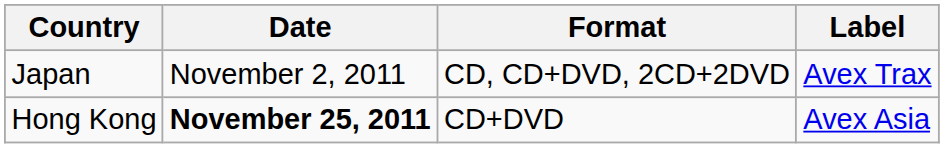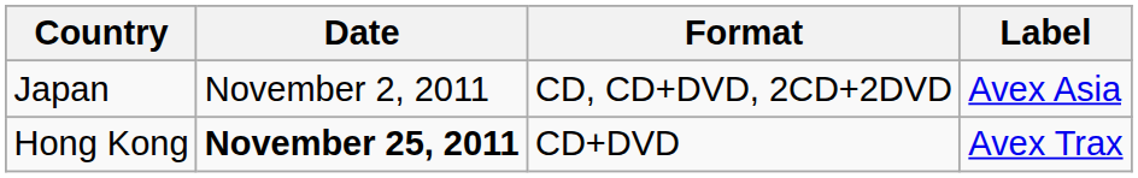Japan | Label: Avex Trax -> Avex Asia
Hong Kong | Label: Avex Asia -> Avex Trax
